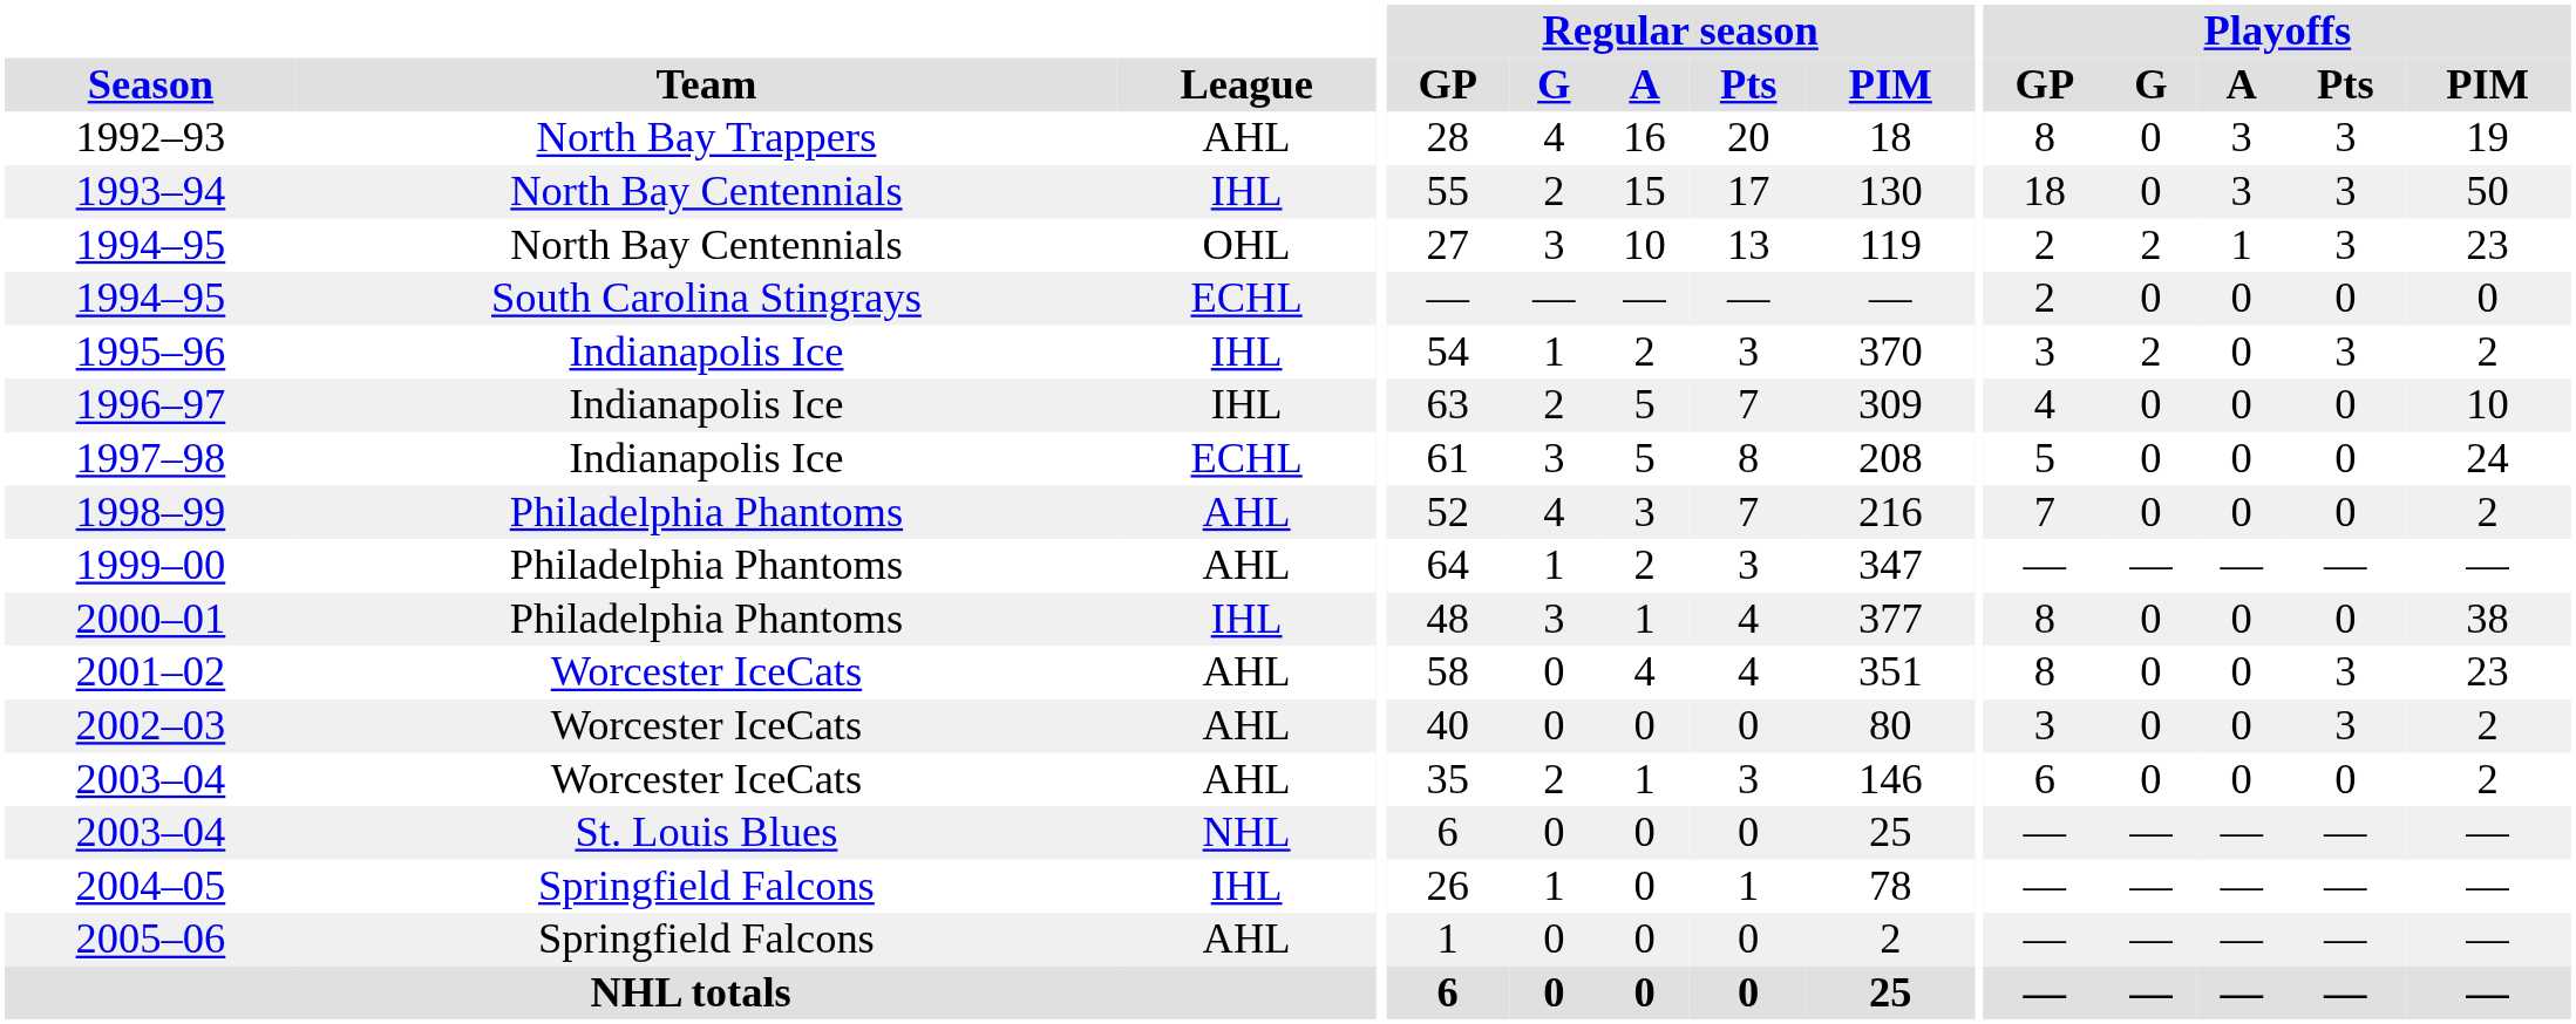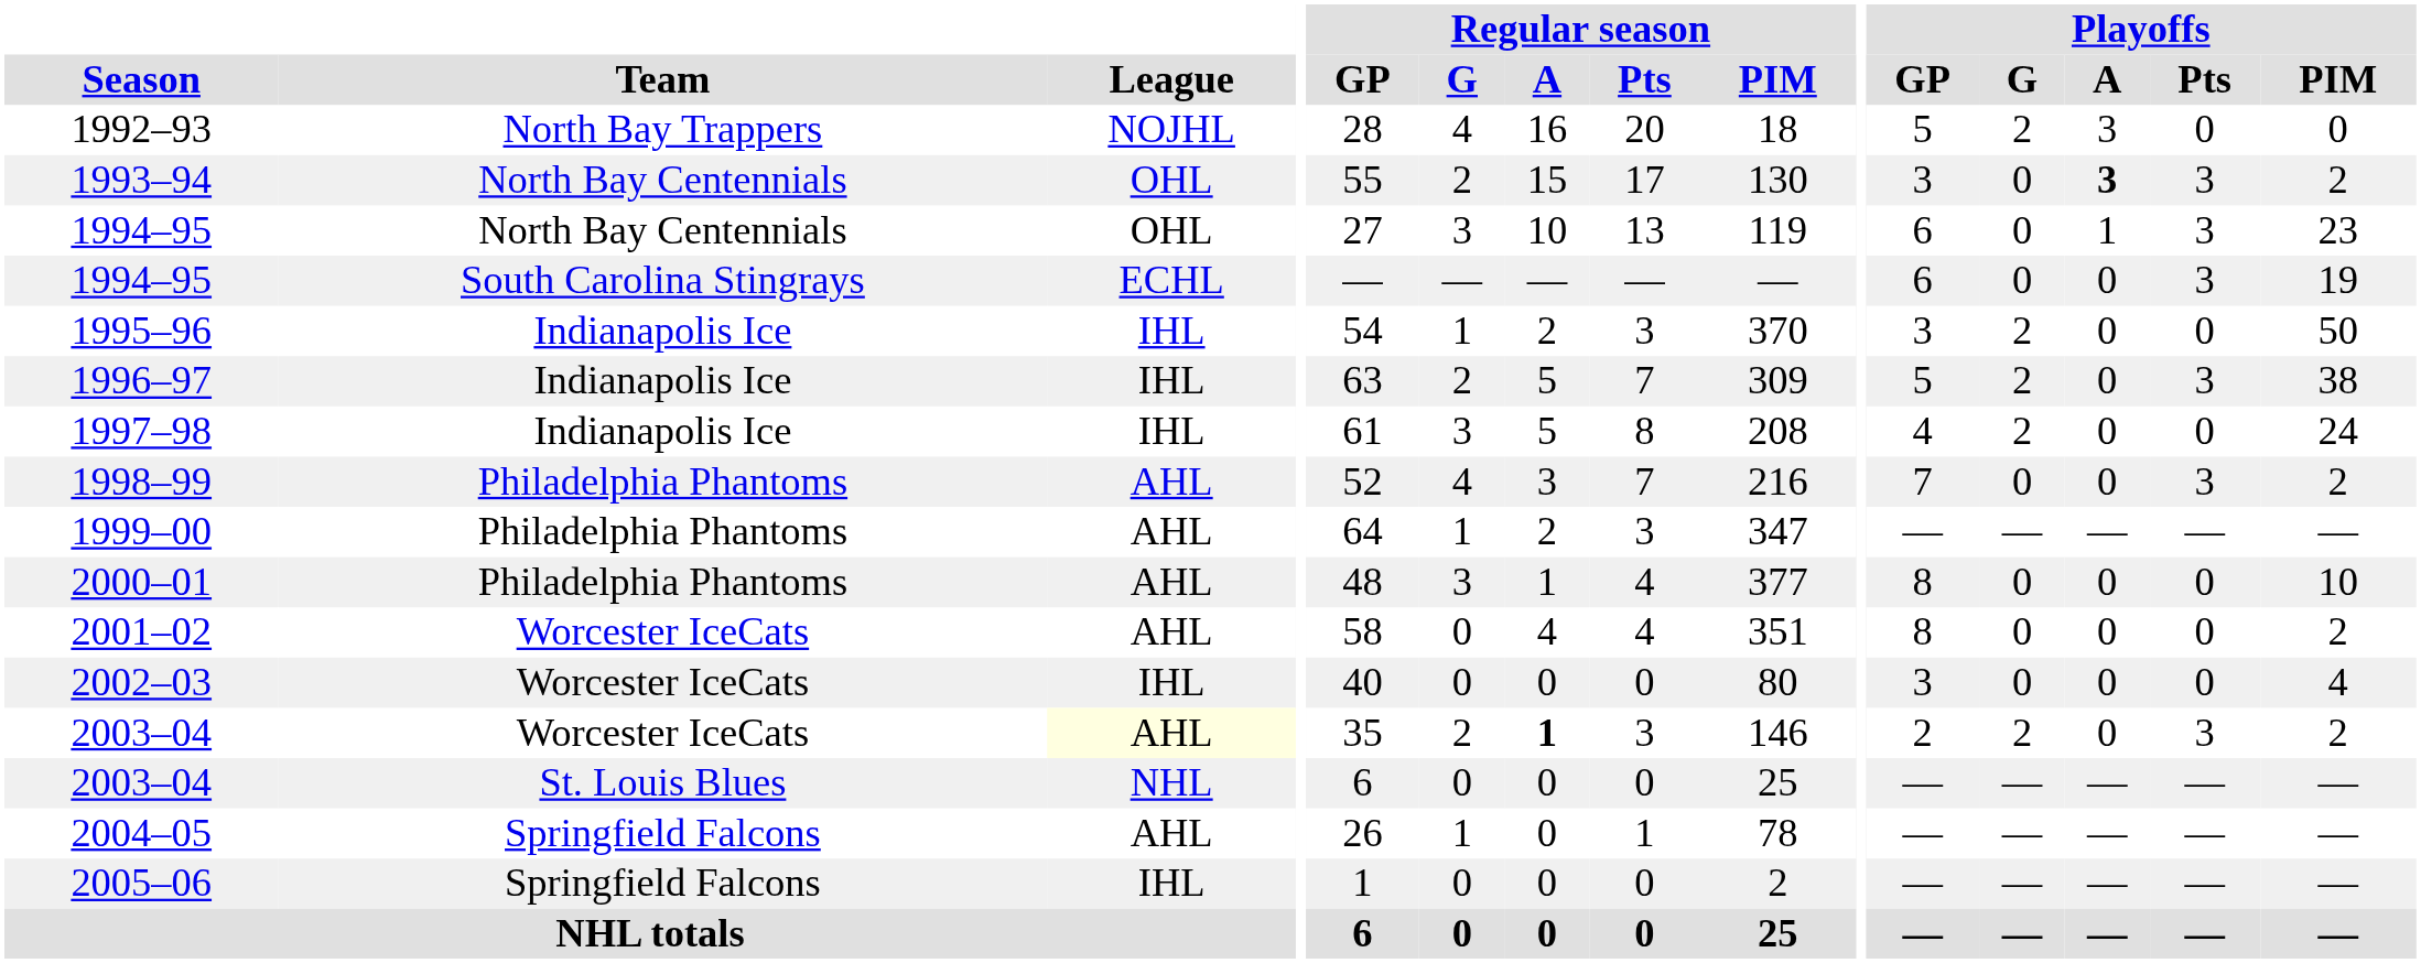1992–93 | League: AHL -> NOJHL
1992–93 | Playoffs / GP: 8 -> 5
1992–93 | Playoffs / G: 0 -> 2
1992–93 | Playoffs / Pts: 3 -> 0
1992–93 | Playoffs / PIM: 19 -> 0
1993–94 | League: IHL -> OHL
1993–94 | Playoffs / GP: 18 -> 3
1993–94 | Playoffs / A: normal -> bold
1993–94 | Playoffs / PIM: 50 -> 2
1994–95 / North Bay Centennials | Playoffs / GP: 2 -> 6
1994–95 / North Bay Centennials | Playoffs / G: 2 -> 0
1994–95 / South Carolina Stingrays | Playoffs / GP: 2 -> 6
1994–95 / South Carolina Stingrays | Playoffs / Pts: 0 -> 3
1994–95 / South Carolina Stingrays | Playoffs / PIM: 0 -> 19
1995–96 | Playoffs / Pts: 3 -> 0
1995–96 | Playoffs / PIM: 2 -> 50
1996–97 | Playoffs / GP: 4 -> 5
1996–97 | Playoffs / G: 0 -> 2
1996–97 | Playoffs / Pts: 0 -> 3
1996–97 | Playoffs / PIM: 10 -> 38
1997–98 | League: ECHL -> IHL
1997–98 | Playoffs / GP: 5 -> 4
1997–98 | Playoffs / G: 0 -> 2
1998–99 | Playoffs / Pts: 0 -> 3
2000–01 | League: IHL -> AHL
2000–01 | Playoffs / PIM: 38 -> 10
2001–02 | Playoffs / Pts: 3 -> 0
2001–02 | Playoffs / PIM: 23 -> 2
2002–03 | League: AHL -> IHL
2002–03 | Playoffs / Pts: 3 -> 0
2002–03 | Playoffs / PIM: 2 -> 4
2003–04 / Worcester IceCats | League: no background -> lightyellow background
2003–04 / Worcester IceCats | Regular season / A: normal -> bold
2003–04 / Worcester IceCats | Playoffs / GP: 6 -> 2
2003–04 / Worcester IceCats | Playoffs / G: 0 -> 2
2003–04 / Worcester IceCats | Playoffs / Pts: 0 -> 3
2004–05 | League: IHL -> AHL
2005–06 | League: AHL -> IHL
